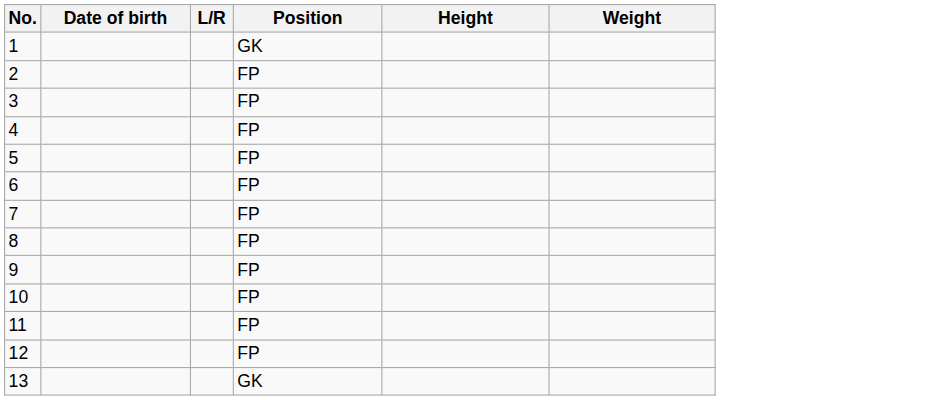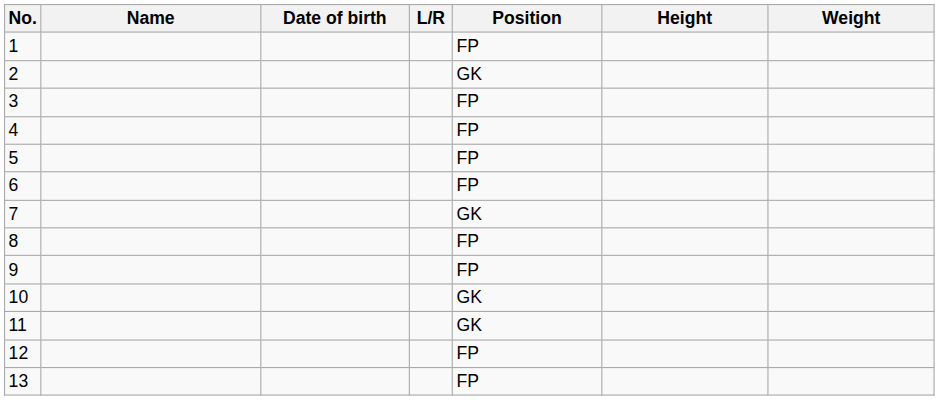+ column: Name
1 | Position: GK -> FP
2 | Position: FP -> GK
7 | Position: FP -> GK
10 | Position: FP -> GK
11 | Position: FP -> GK
13 | Position: GK -> FP
